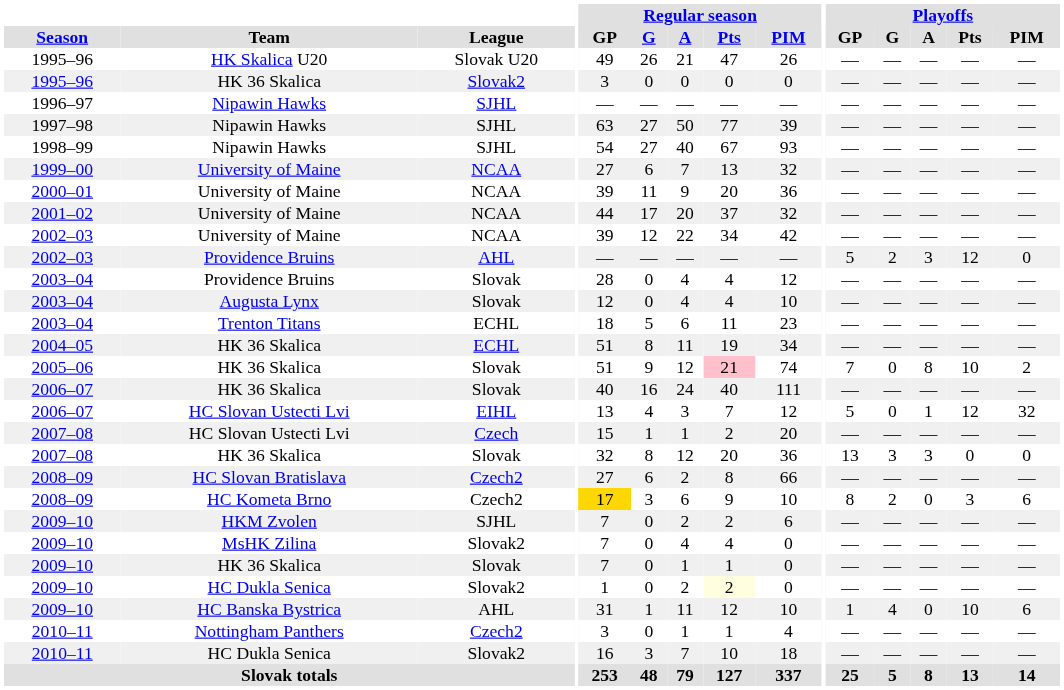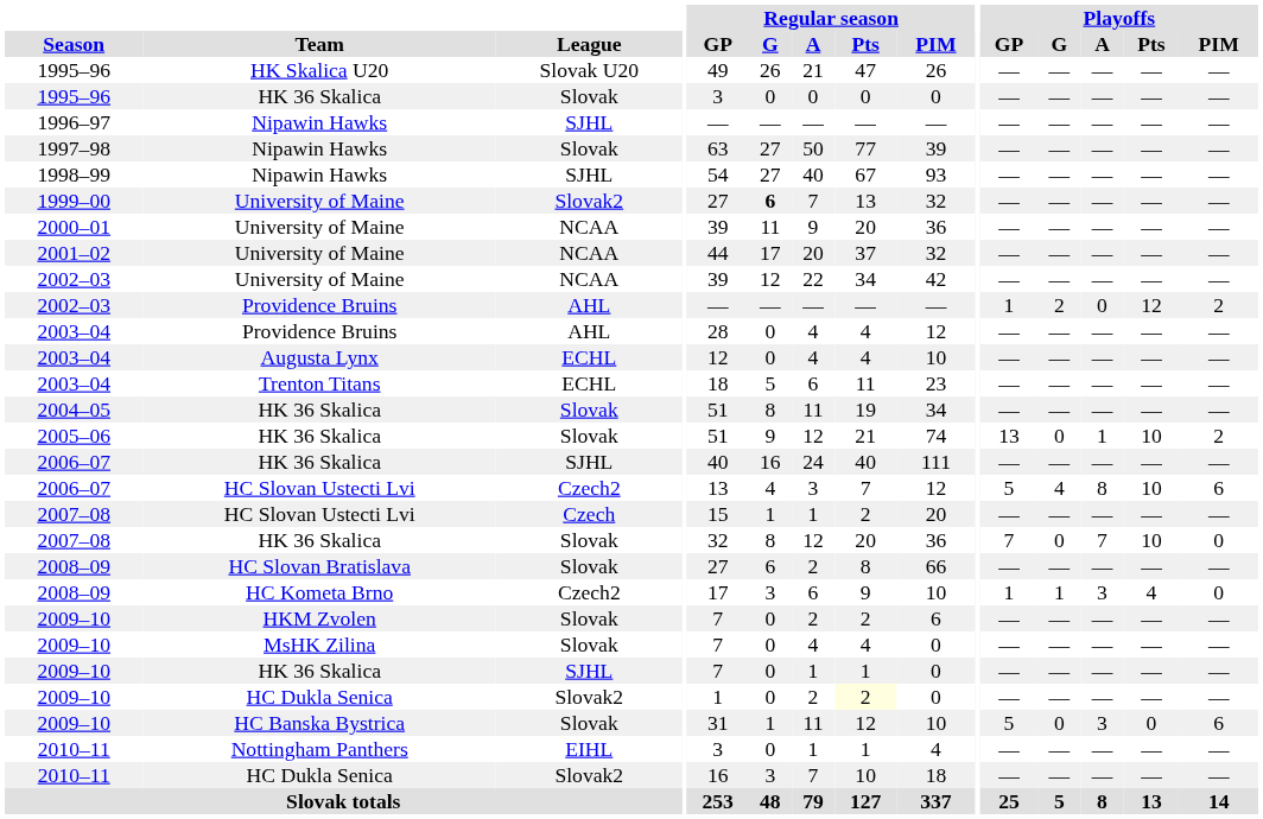1995–96 / HK 36 Skalica | League: Slovak2 -> Slovak
1997–98 | League: SJHL -> Slovak
1999–00 | League: NCAA -> Slovak2
1999–00 | Regular season / G: normal -> bold
2002–03 / Providence Bruins | Playoffs / GP: 5 -> 1
2002–03 / Providence Bruins | Playoffs / A: 3 -> 0
2002–03 / Providence Bruins | Playoffs / PIM: 0 -> 2
2003–04 / Providence Bruins | League: Slovak -> AHL
2003–04 / Augusta Lynx | League: Slovak -> ECHL
2004–05 | League: ECHL -> Slovak
2005–06 | Regular season / Pts: pink background -> no background
2005–06 | Playoffs / GP: 7 -> 13
2005–06 | Playoffs / A: 8 -> 1
2006–07 / HK 36 Skalica | League: Slovak -> SJHL
2006–07 / HC Slovan Ustecti Lvi | League: EIHL -> Czech2
2006–07 / HC Slovan Ustecti Lvi | Playoffs / G: 0 -> 4
2006–07 / HC Slovan Ustecti Lvi | Playoffs / A: 1 -> 8
2006–07 / HC Slovan Ustecti Lvi | Playoffs / Pts: 12 -> 10
2006–07 / HC Slovan Ustecti Lvi | Playoffs / PIM: 32 -> 6
2007–08 / HK 36 Skalica | Playoffs / GP: 13 -> 7
2007–08 / HK 36 Skalica | Playoffs / G: 3 -> 0
2007–08 / HK 36 Skalica | Playoffs / A: 3 -> 7
2007–08 / HK 36 Skalica | Playoffs / Pts: 0 -> 10
2008–09 / HC Slovan Bratislava | League: Czech2 -> Slovak
2008–09 / HC Kometa Brno | Regular season / GP: gold background -> no background
2008–09 / HC Kometa Brno | Playoffs / GP: 8 -> 1
2008–09 / HC Kometa Brno | Playoffs / G: 2 -> 1
2008–09 / HC Kometa Brno | Playoffs / A: 0 -> 3
2008–09 / HC Kometa Brno | Playoffs / Pts: 3 -> 4
2008–09 / HC Kometa Brno | Playoffs / PIM: 6 -> 0
2009–10 / HKM Zvolen | League: SJHL -> Slovak
2009–10 / MsHK Zilina | League: Slovak2 -> Slovak
2009–10 / HK 36 Skalica | League: Slovak -> SJHL
2009–10 / HC Banska Bystrica | League: AHL -> Slovak
2009–10 / HC Banska Bystrica | Playoffs / GP: 1 -> 5
2009–10 / HC Banska Bystrica | Playoffs / G: 4 -> 0
2009–10 / HC Banska Bystrica | Playoffs / A: 0 -> 3
2009–10 / HC Banska Bystrica | Playoffs / Pts: 10 -> 0
2010–11 / Nottingham Panthers | League: Czech2 -> EIHL
